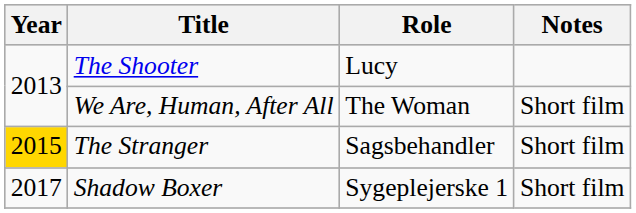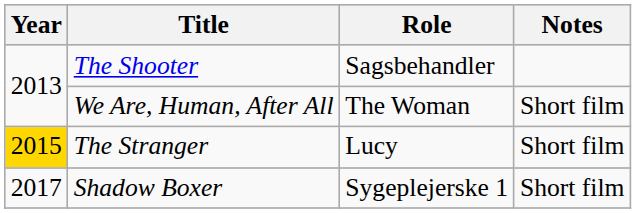The Shooter | Role: Lucy -> Sagsbehandler
The Stranger | Role: Sagsbehandler -> Lucy
